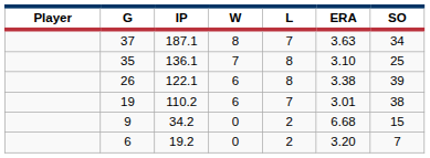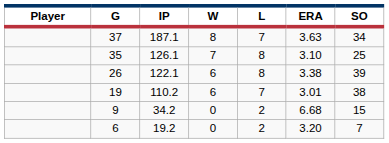35 | IP: 136.1 -> 126.1
